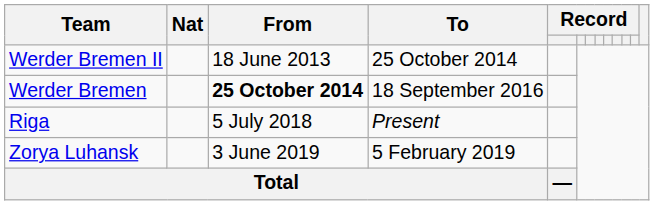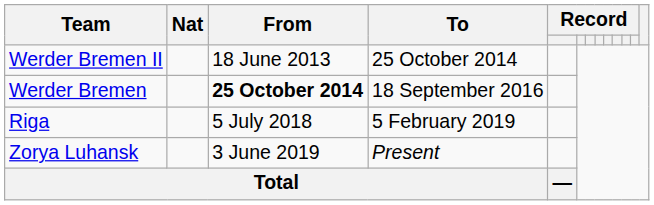Riga | To: Present -> 5 February 2019
Zorya Luhansk | To: 5 February 2019 -> Present
